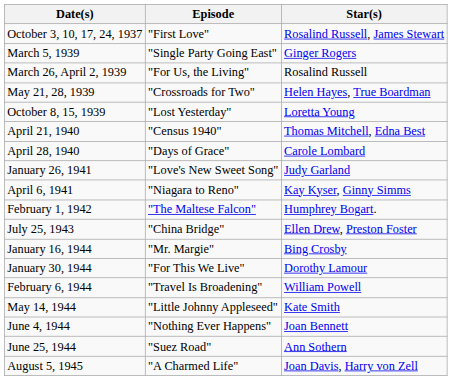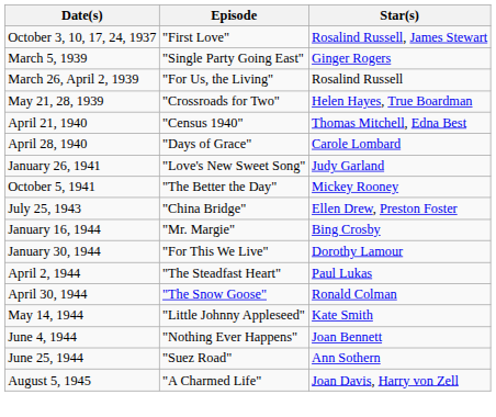- row: October 8, 15, 1939 | "Lost Yesterday" | Loretta Young
- row: April 6, 1941 | "Niagara to Reno" | Kay Kyser, Ginny Simms
+ row: October 5, 1941 | "The Better the Day" | Mickey Rooney
- row: February 1, 1942 | "The Maltese Falcon" | Humphrey Bogart.
- row: February 6, 1944 | "Travel Is Broadening" | William Powell
+ row: April 2, 1944 | "The Steadfast Heart" | Paul Lukas
+ row: April 30, 1944 | "The Snow Goose" | Ronald Colman
